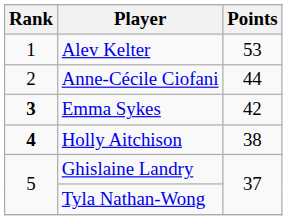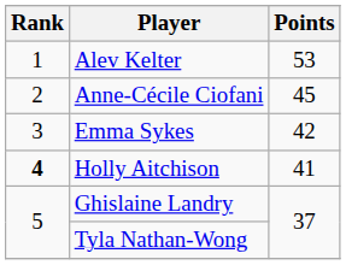Anne-Cécile Ciofani | Points: 44 -> 45
Emma Sykes | Rank: bold -> normal
Holly Aitchison | Points: 38 -> 41
